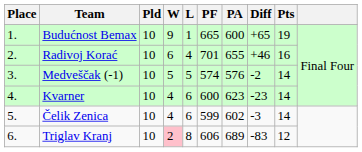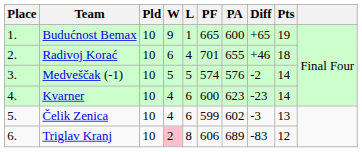Radivoj Korać | Pts: 16 -> 18
Čelik Zenica | Pts: 14 -> 13
